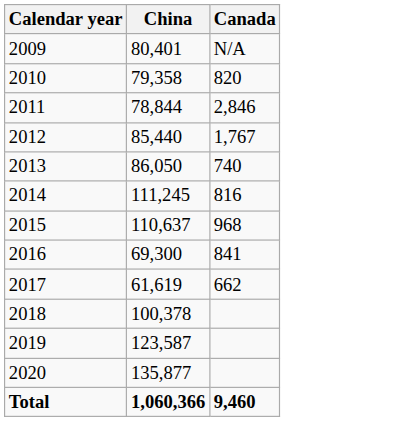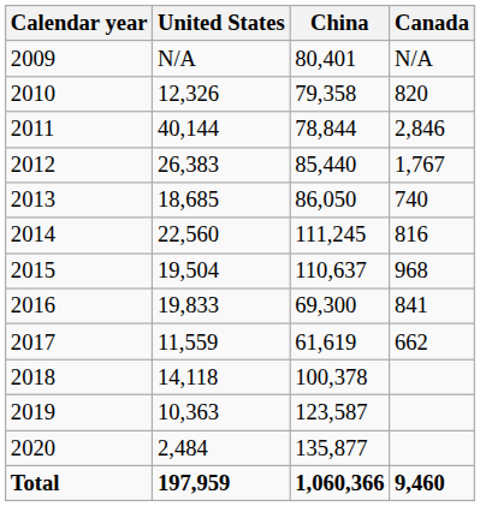+ column: United States | N/A | 12,326 | 40,144 | 26,383 | 18,685 | 22,560 | 19,504 | 19,833 | 11,559 | 14,118 | 10,363 | 2,484 | 197,959
